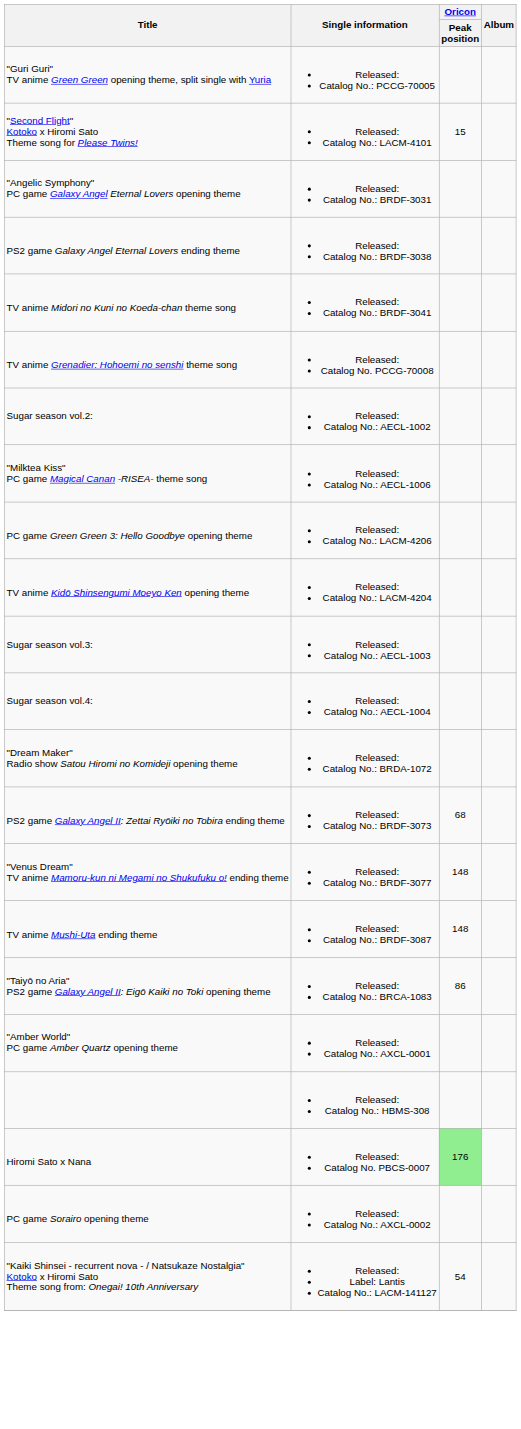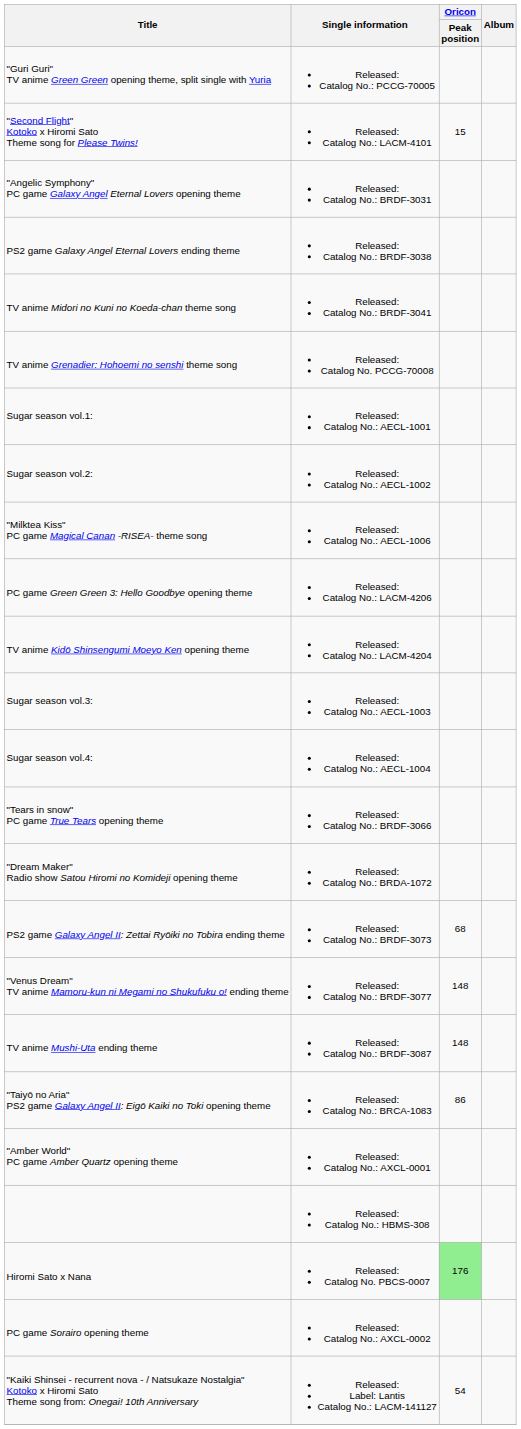+ row: Sugar season vol.1: | Released: Catalog No.: AECL-1001
+ row: "Tears in snow" PC game True Tears opening theme | Released: Catalog No.: BRDF-3066
